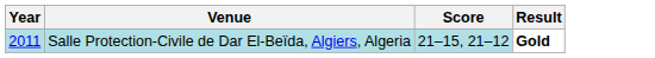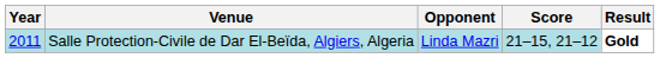+ column: Opponent | Linda Mazri
